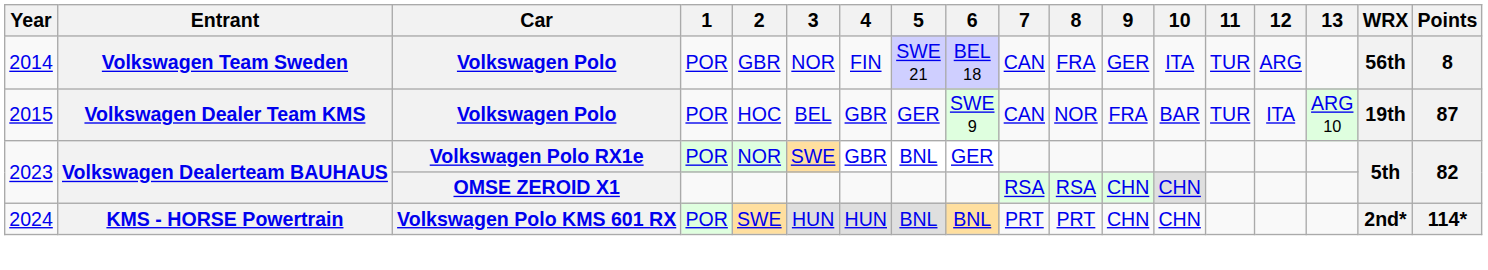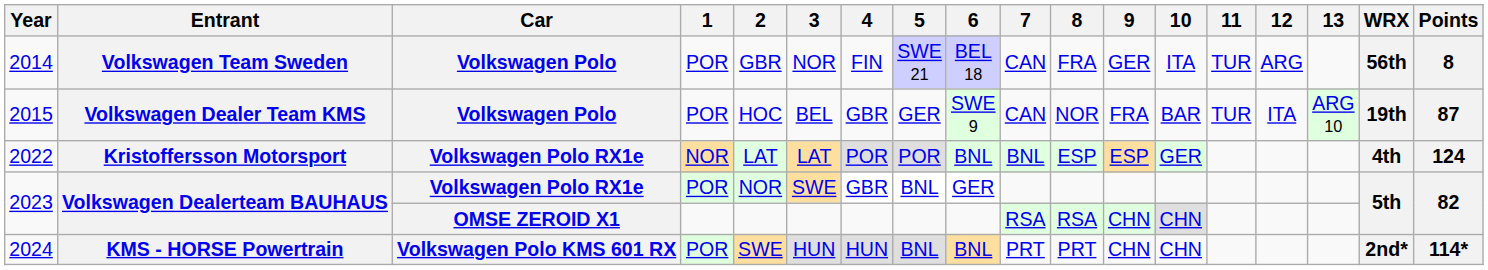+ row: 2022 | Kristoffersson Motorsport | Volkswagen Polo RX1e | NOR | LAT | LAT | POR | POR | BNL | BNL | ESP | ESP | GER | 4th | 124
